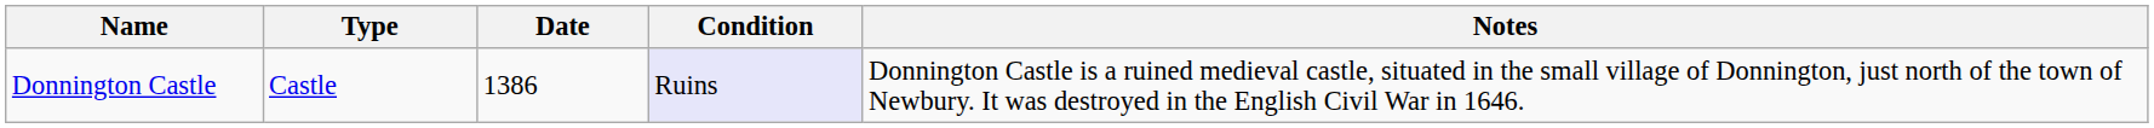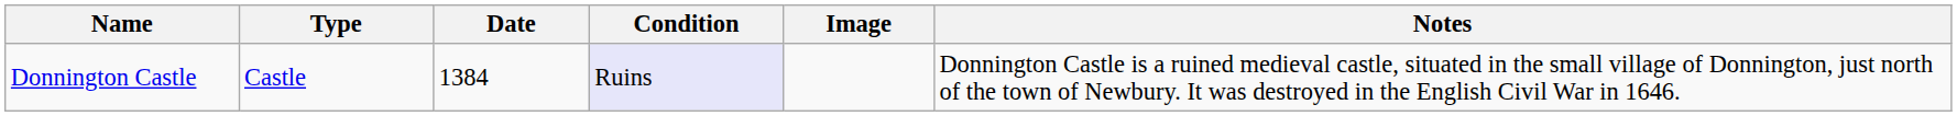+ column: Image
Donnington Castle | Date: 1386 -> 1384
